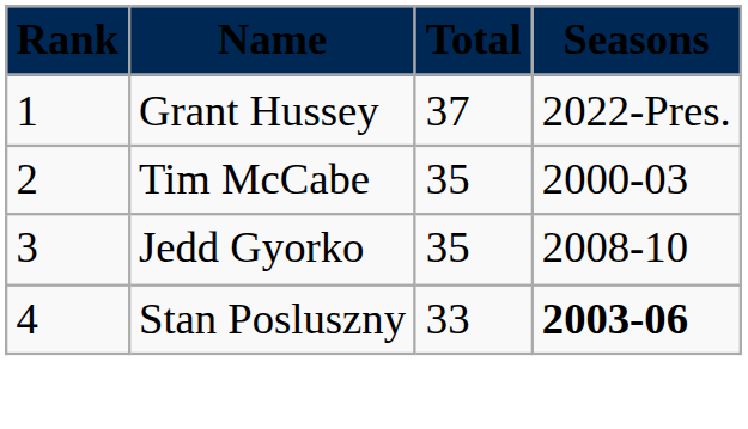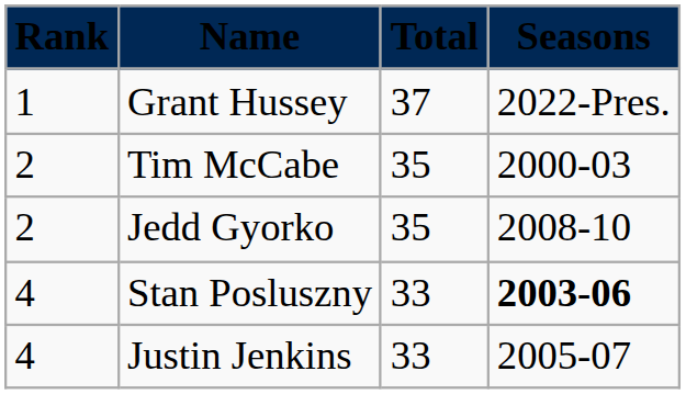Jedd Gyorko | Rank: 3 -> 2
+ row: 4 | Justin Jenkins | 33 | 2005-07
